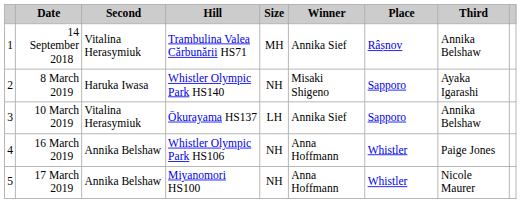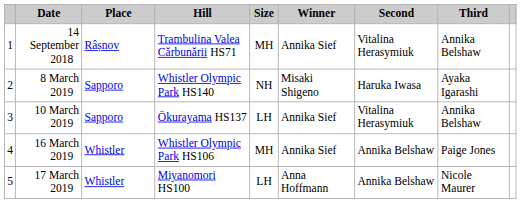columns swapped: Place <-> Second
16 March 2019 | Size: NH -> MH
16 March 2019 | Winner: Anna Hoffmann -> Annika Sief
17 March 2019 | Size: NH -> LH
